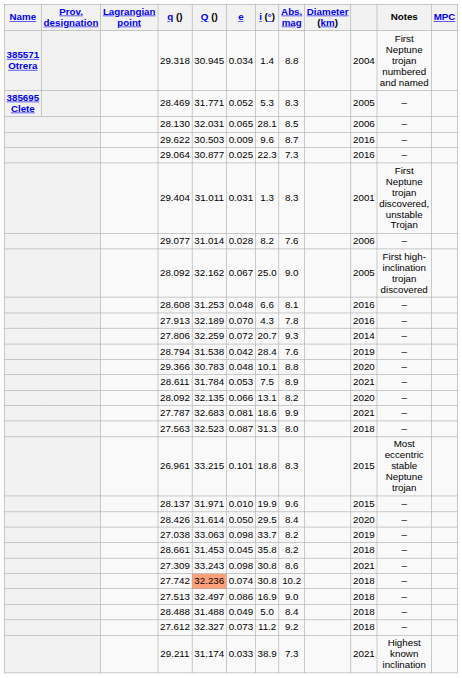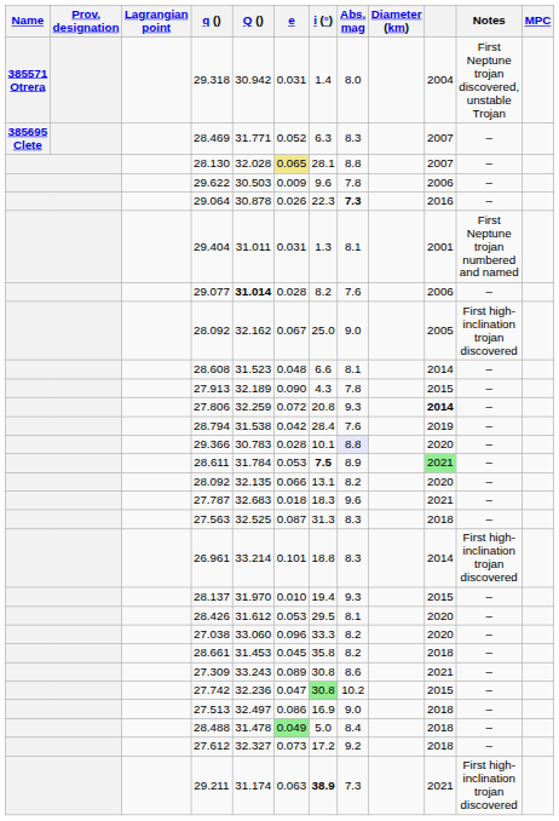29.318 | Q (): 30.945 -> 30.942
29.318 | e: 0.034 -> 0.031
29.318 | Abs. mag: 8.8 -> 8.0
29.318 | Notes: First Neptune trojan numbered and named -> First Neptune trojan discovered, unstable Trojan
28.469 | i (°): 5.3 -> 6.3
28.469 | column 10: 2005 -> 2007
28.130 | Q (): 32.031 -> 32.028
28.130 | e: no background -> khaki background
28.130 | Abs. mag: 8.5 -> 8.8
28.130 | column 10: 2006 -> 2007
29.622 | Abs. mag: 8.7 -> 7.8
29.622 | column 10: 2016 -> 2006
29.064 | Q (): 30.877 -> 30.878
29.064 | e: 0.025 -> 0.026
29.064 | Abs. mag: normal -> bold
29.404 | Abs. mag: 8.3 -> 8.1
29.404 | Notes: First Neptune trojan discovered, unstable Trojan -> First Neptune trojan numbered and named
29.077 | Q (): normal -> bold
28.608 | Q (): 31.253 -> 31.523
28.608 | column 10: 2016 -> 2014
27.913 | e: 0.070 -> 0.090
27.913 | column 10: 2016 -> 2015
27.806 | i (°): 20.7 -> 20.8
27.806 | column 10: normal -> bold
29.366 | e: 0.048 -> 0.028
29.366 | Abs. mag: no background -> lavender background
28.611 | i (°): normal -> bold
28.611 | column 10: no background -> lightgreen background
27.787 | e: 0.081 -> 0.018
27.787 | i (°): 18.6 -> 18.3
27.787 | Abs. mag: 9.9 -> 9.6
27.563 | Q (): 32.523 -> 32.525
27.563 | Abs. mag: 8.0 -> 8.3
26.961 | Q (): 33.215 -> 33.214
26.961 | column 10: 2015 -> 2014
26.961 | Notes: Most eccentric stable Neptune trojan -> First high-inclination trojan discovered
28.137 | Q (): 31.971 -> 31.970
28.137 | i (°): 19.9 -> 19.4
28.137 | Abs. mag: 9.6 -> 9.3
28.426 | Q (): 31.614 -> 31.612
28.426 | e: 0.050 -> 0.053
28.426 | Abs. mag: 8.4 -> 8.1
27.038 | Q (): 33.063 -> 33.060
27.038 | e: 0.098 -> 0.096
27.038 | i (°): 33.7 -> 33.3
27.038 | column 10: 2019 -> 2020
27.309 | e: 0.098 -> 0.089
27.742 | Q (): lightsalmon background -> no background
27.742 | e: 0.074 -> 0.047
27.742 | i (°): no background -> lightgreen background
27.742 | column 10: 2018 -> 2015
28.488 | Q (): 31.488 -> 31.478
28.488 | e: no background -> lightgreen background
27.612 | i (°): 11.2 -> 17.2
29.211 | e: 0.033 -> 0.063
29.211 | i (°): normal -> bold
29.211 | Notes: Highest known inclination -> First high-inclination trojan discovered
